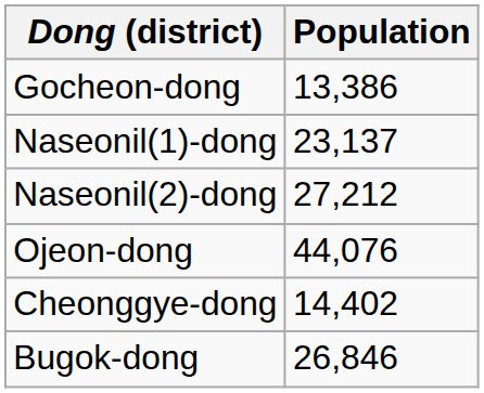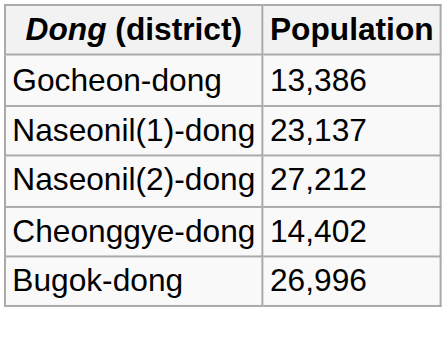- row: Ojeon-dong | 44,076
Bugok-dong | Population: 26,846 -> 26,996
